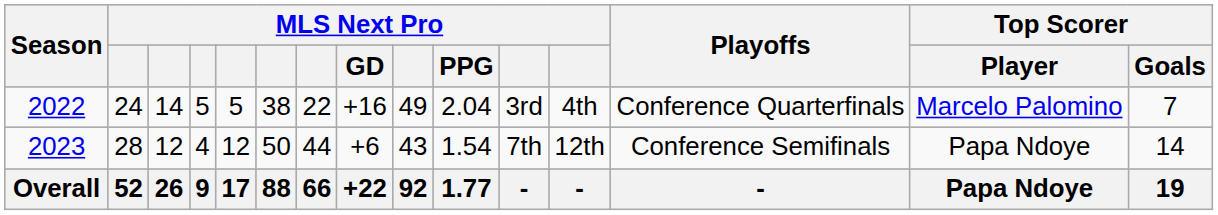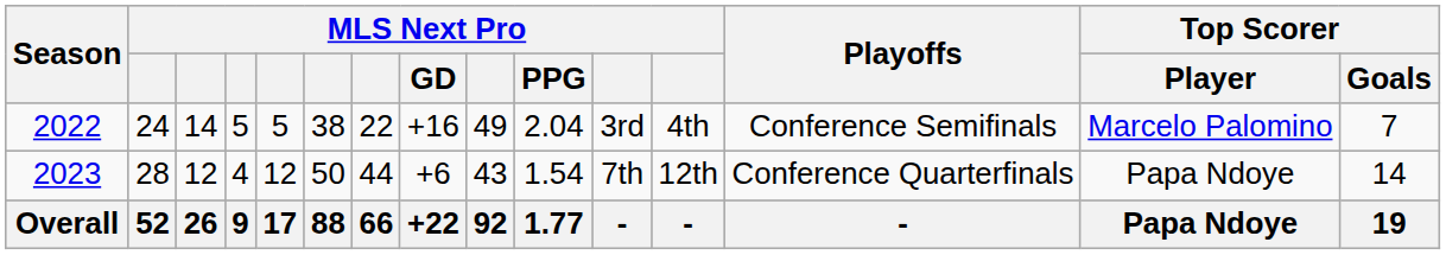2022 | Playoffs: Conference Quarterfinals -> Conference Semifinals
2023 | Playoffs: Conference Semifinals -> Conference Quarterfinals
